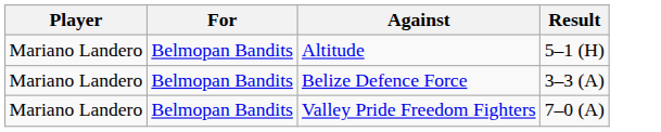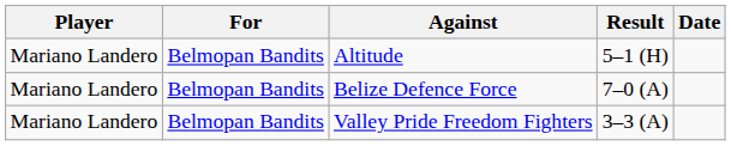+ column: Date
Belize Defence Force | Result: 3–3 (A) -> 7–0 (A)
Valley Pride Freedom Fighters | Result: 7–0 (A) -> 3–3 (A)
